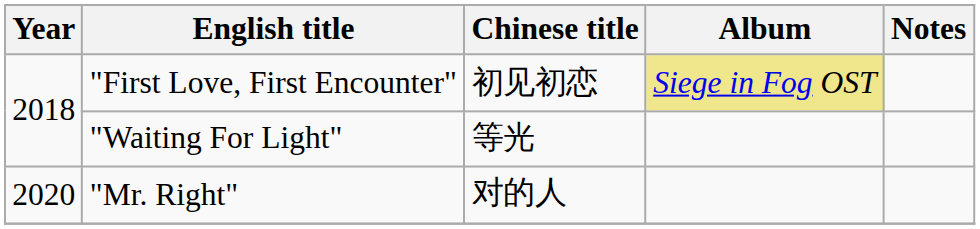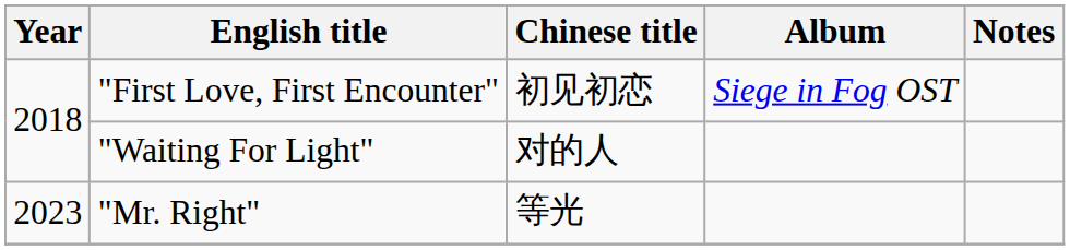"First Love, First Encounter" | Album: khaki background -> no background
"Waiting For Light" | Chinese title: 等光 -> 对的人
"Mr. Right" | Year: 2020 -> 2023
"Mr. Right" | Chinese title: 对的人 -> 等光
